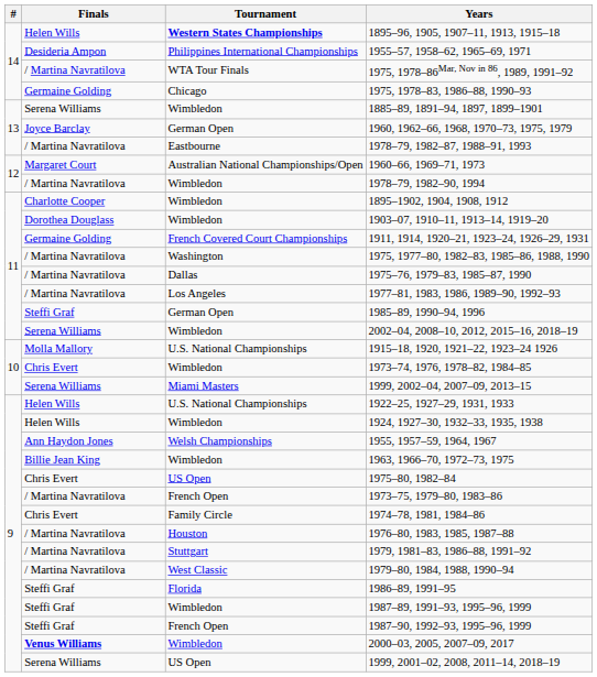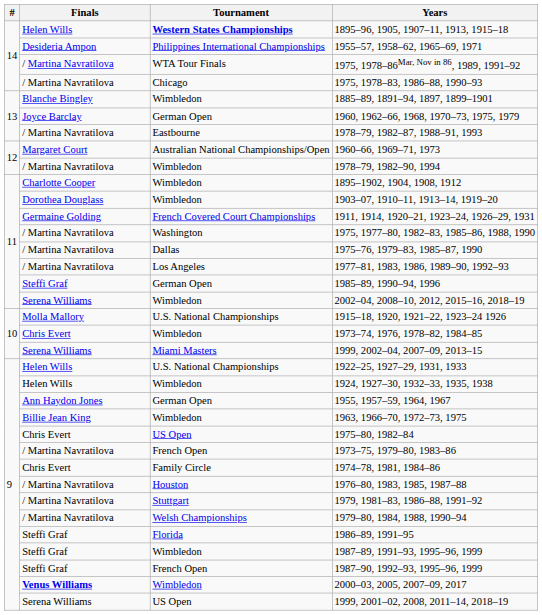1975, 1978–83, 1986–88, 1990–93 | Finals: Germaine Golding -> / Martina Navratilova
1885–89, 1891–94, 1897, 1899–1901 | Finals: Serena Williams -> Blanche Bingley
1955, 1957–59, 1964, 1967 | Tournament: Welsh Championships -> German Open
1979–80, 1984, 1988, 1990–94 | Tournament: West Classic -> Welsh Championships
